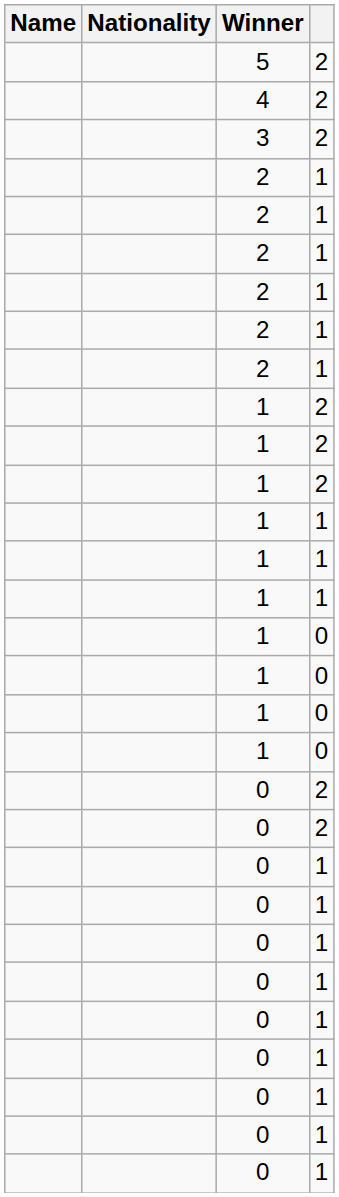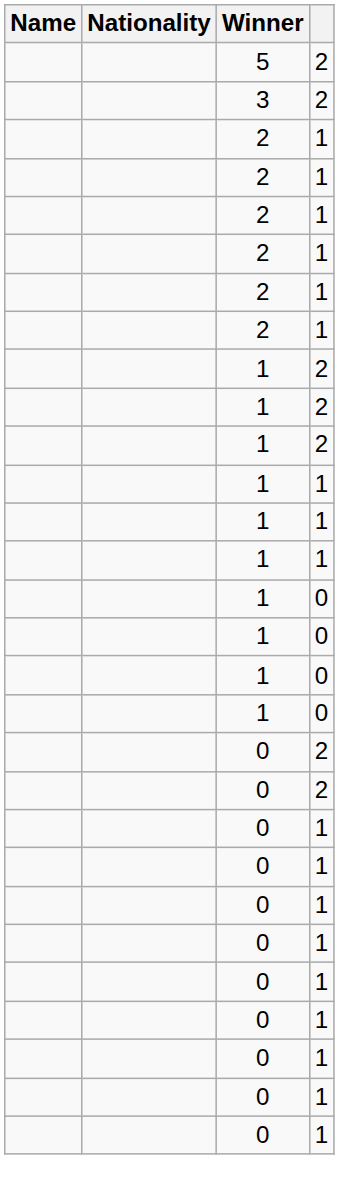- row: 4 | 2
